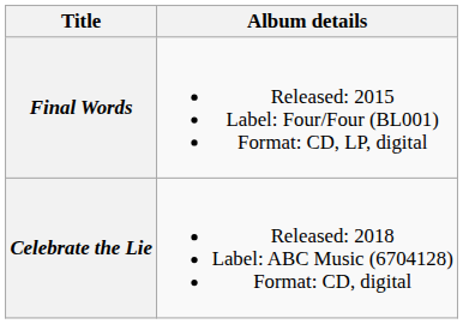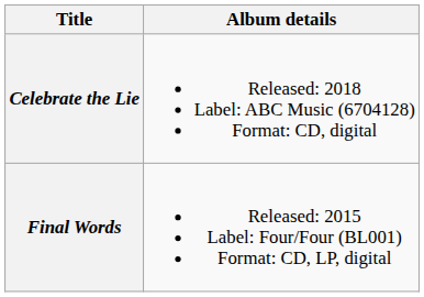rows swapped: Final Words <-> Celebrate the Lie
